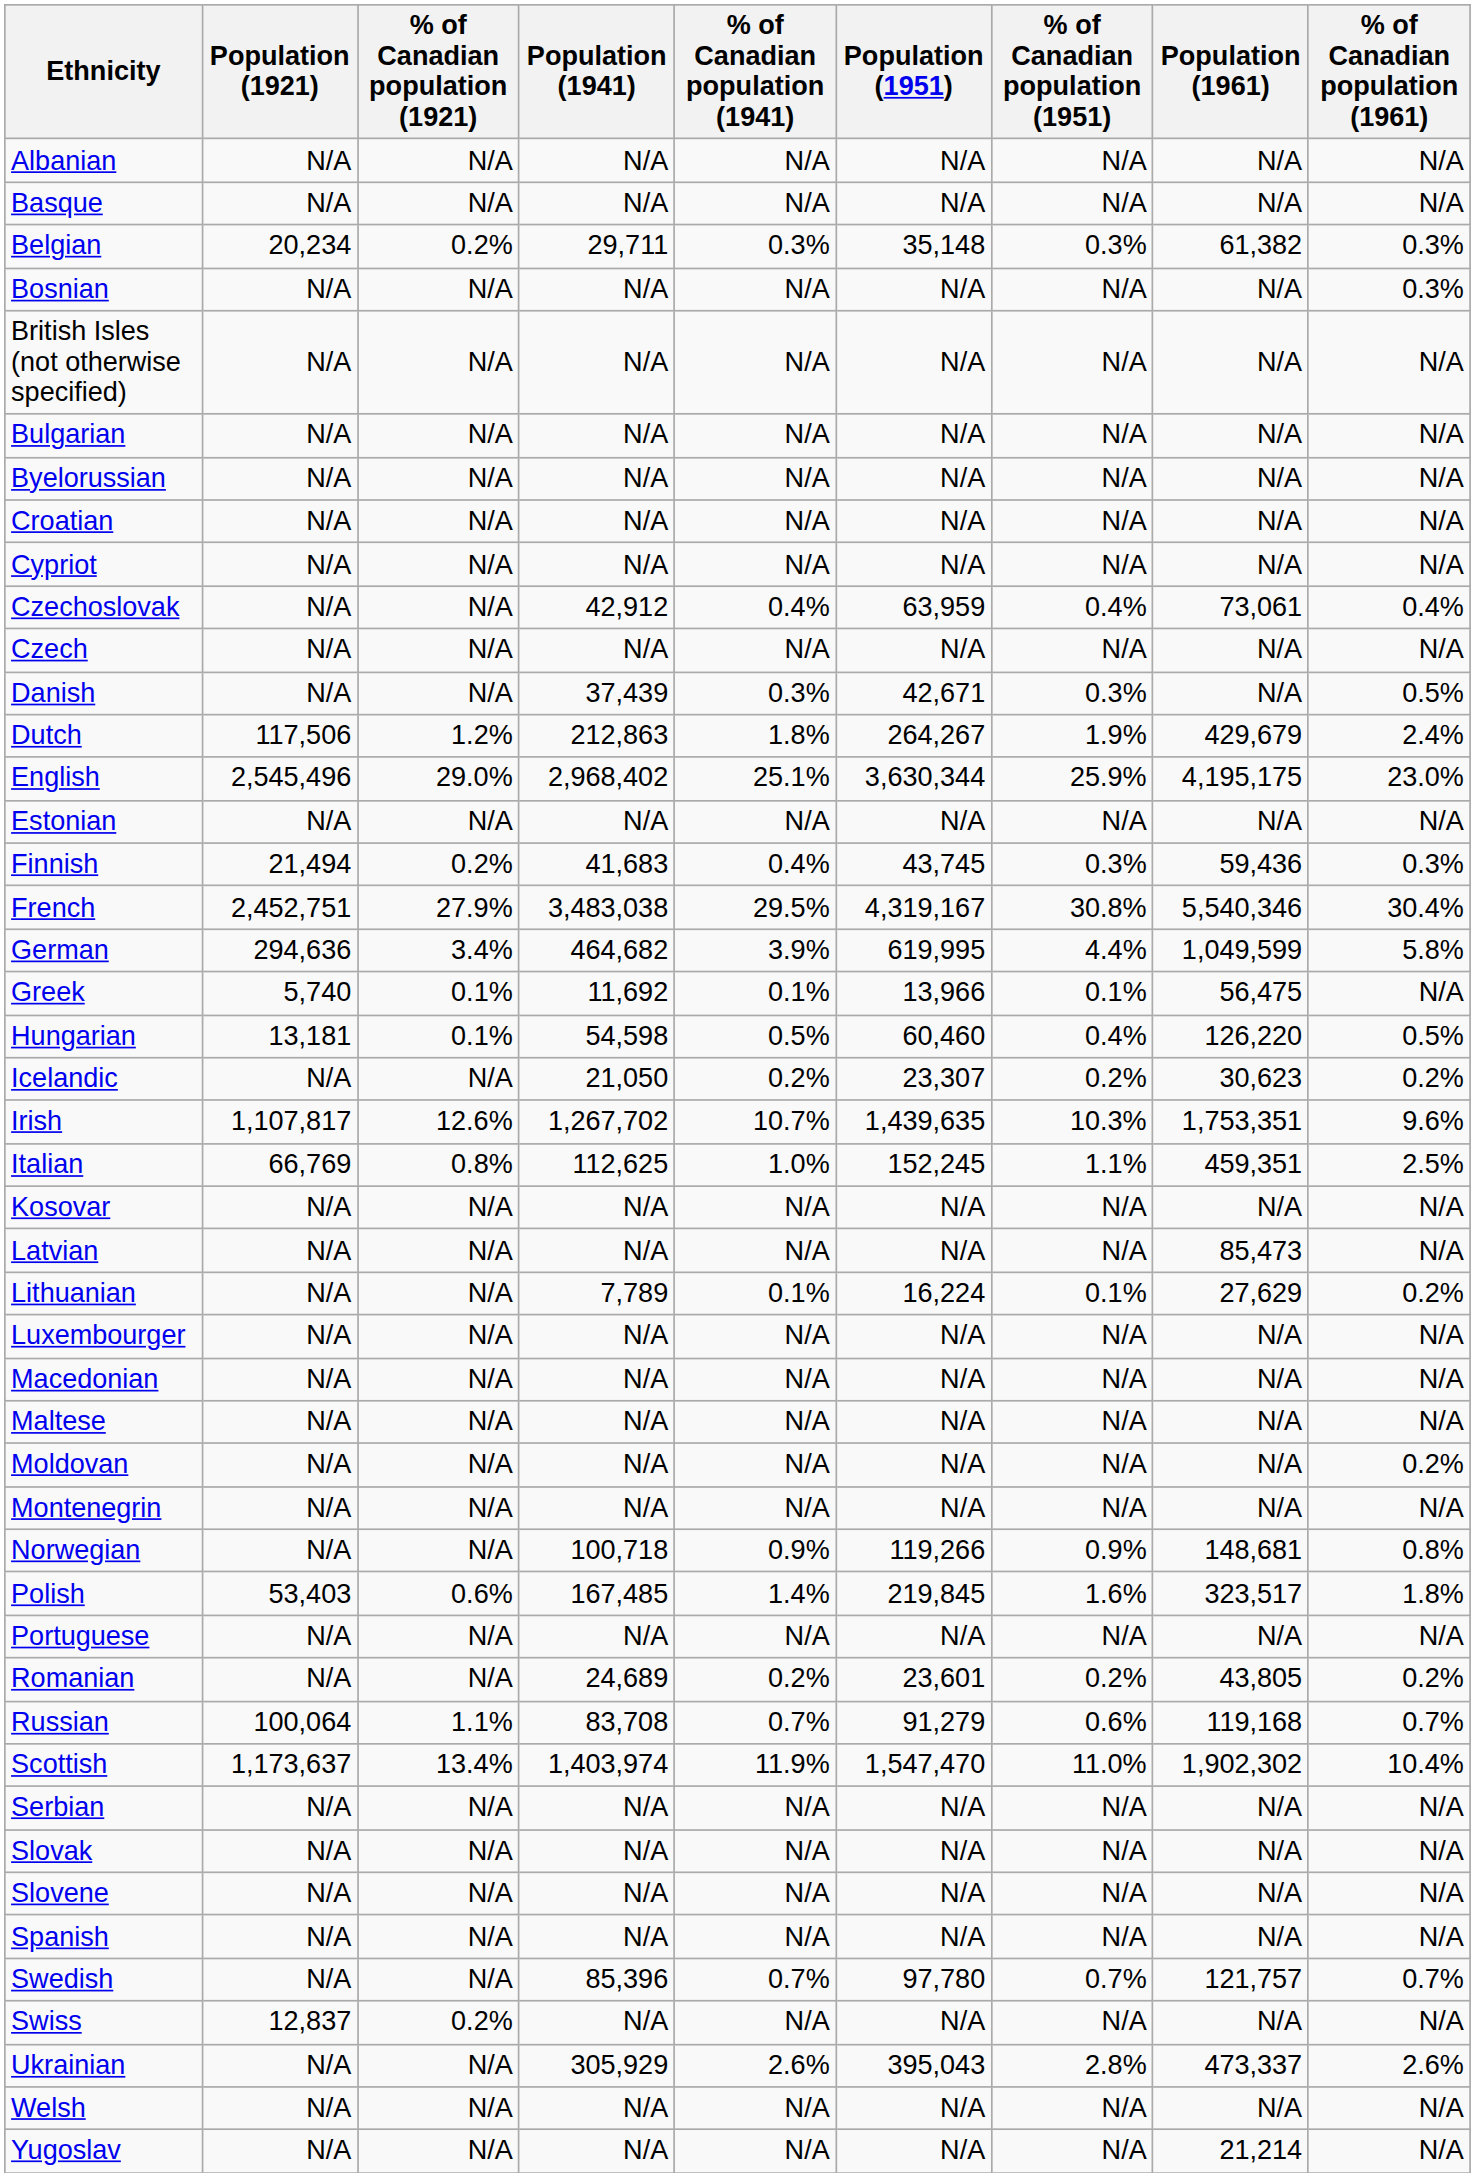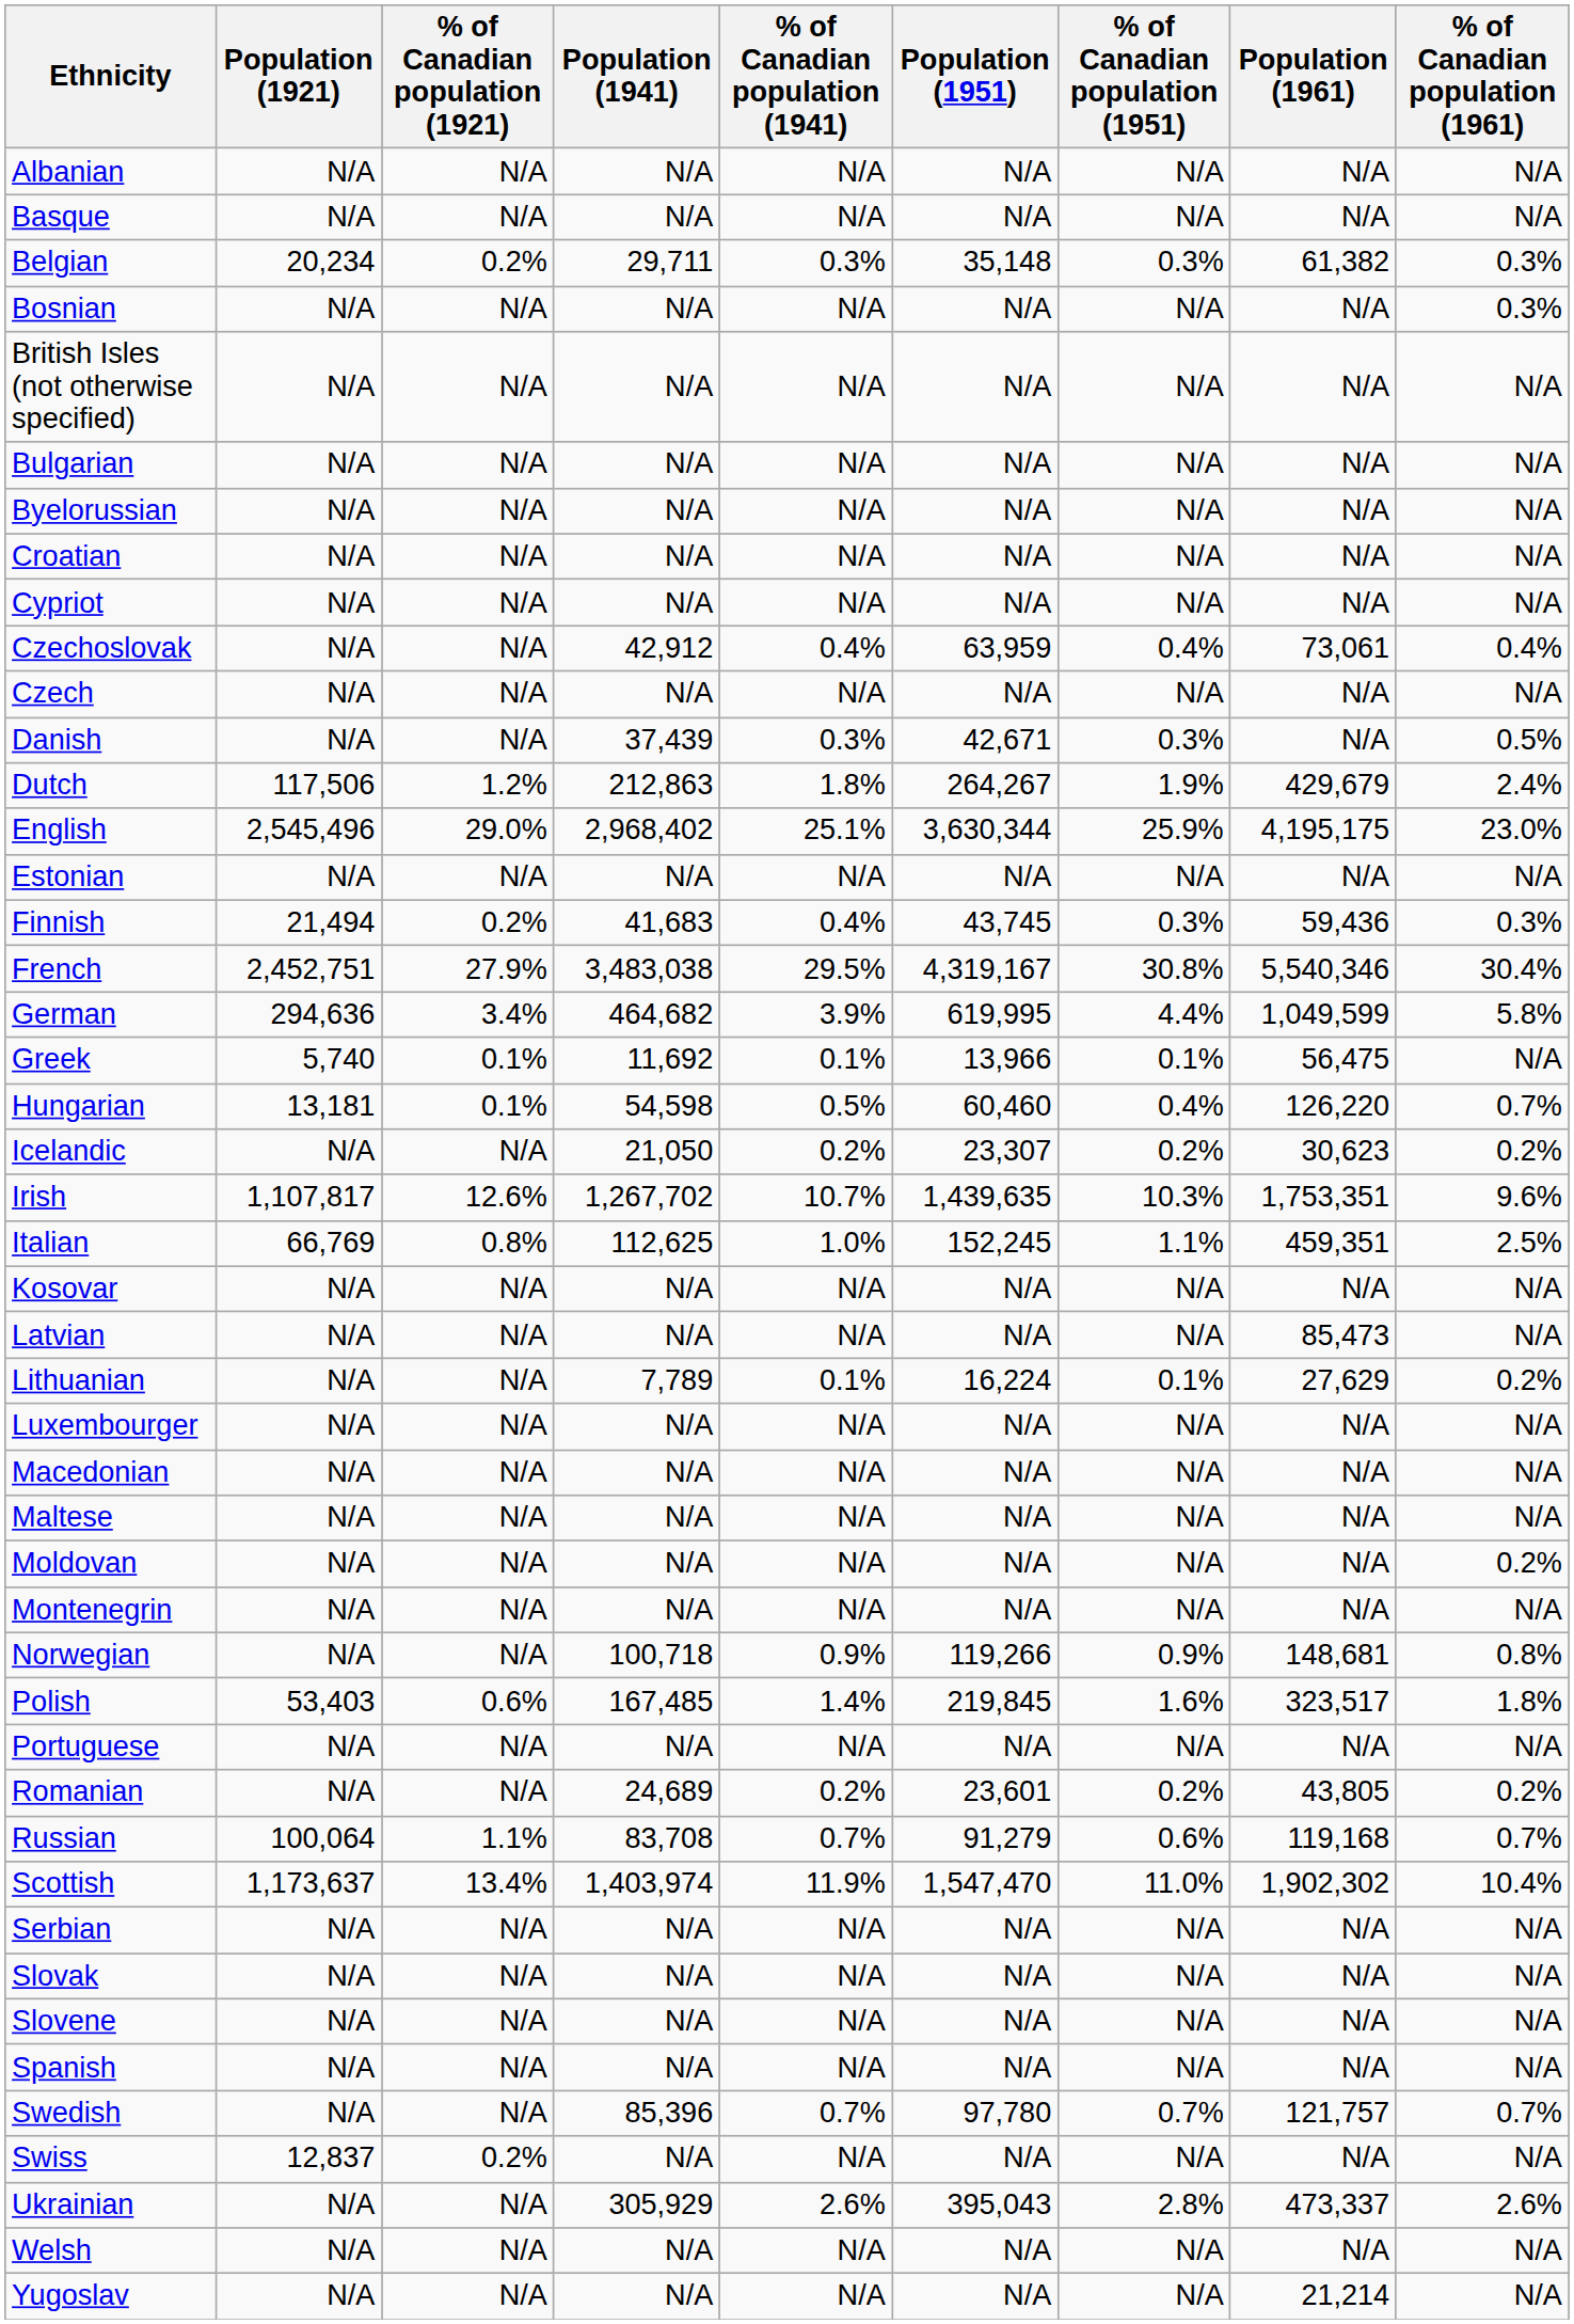Hungarian | % of Canadian population (1961): 0.5% -> 0.7%
